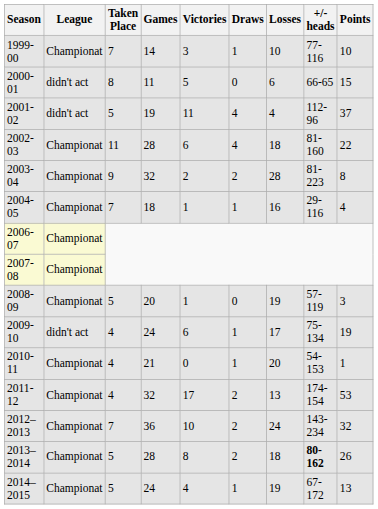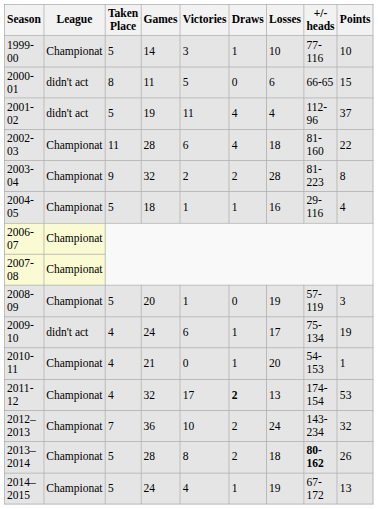1999-00 | Taken Place: 7 -> 5
2004-05 | Taken Place: 7 -> 5
2011-12 | Draws: normal -> bold
